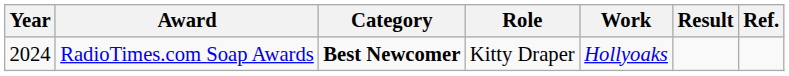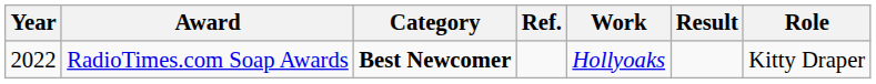columns swapped: Role <-> Ref.
RadioTimes.com Soap Awards | Year: 2024 -> 2022
